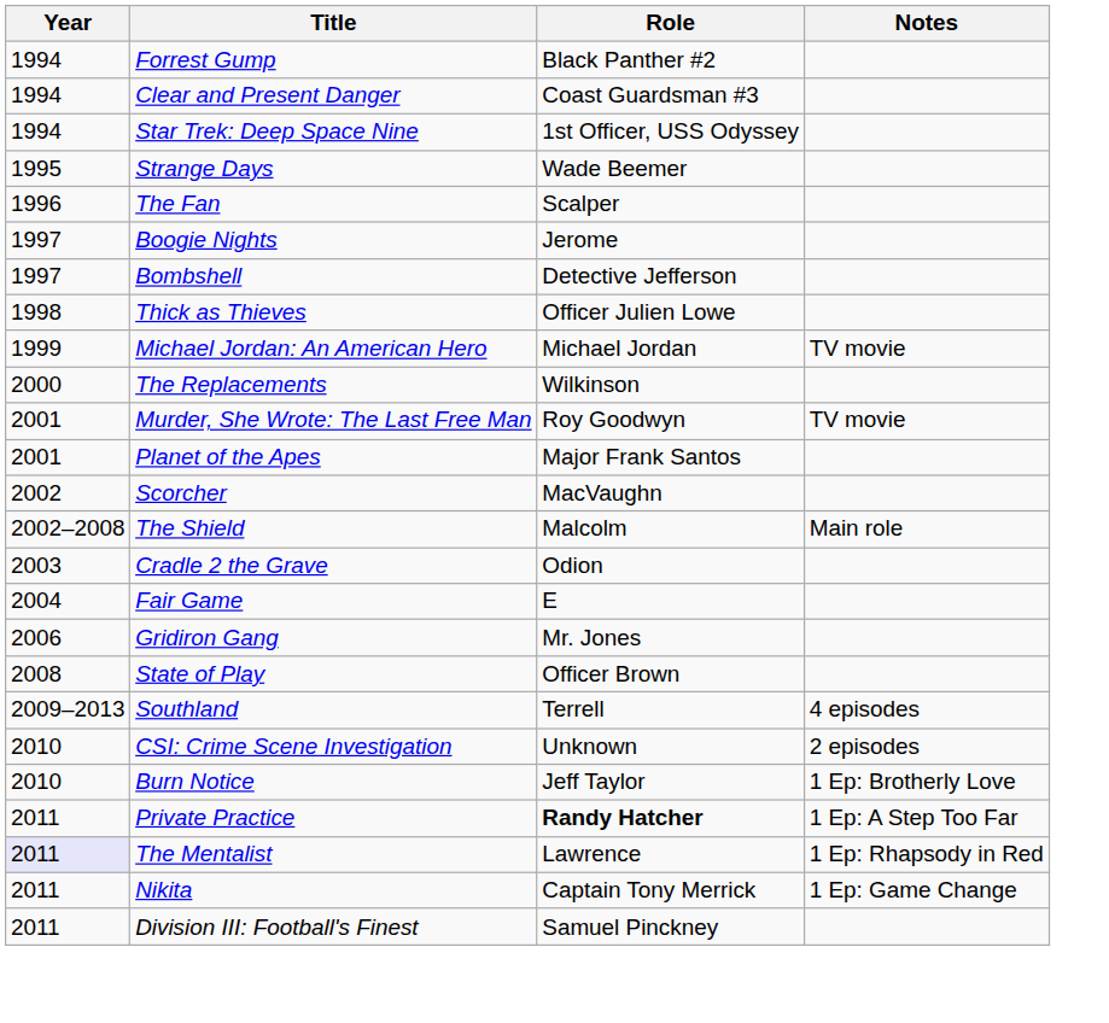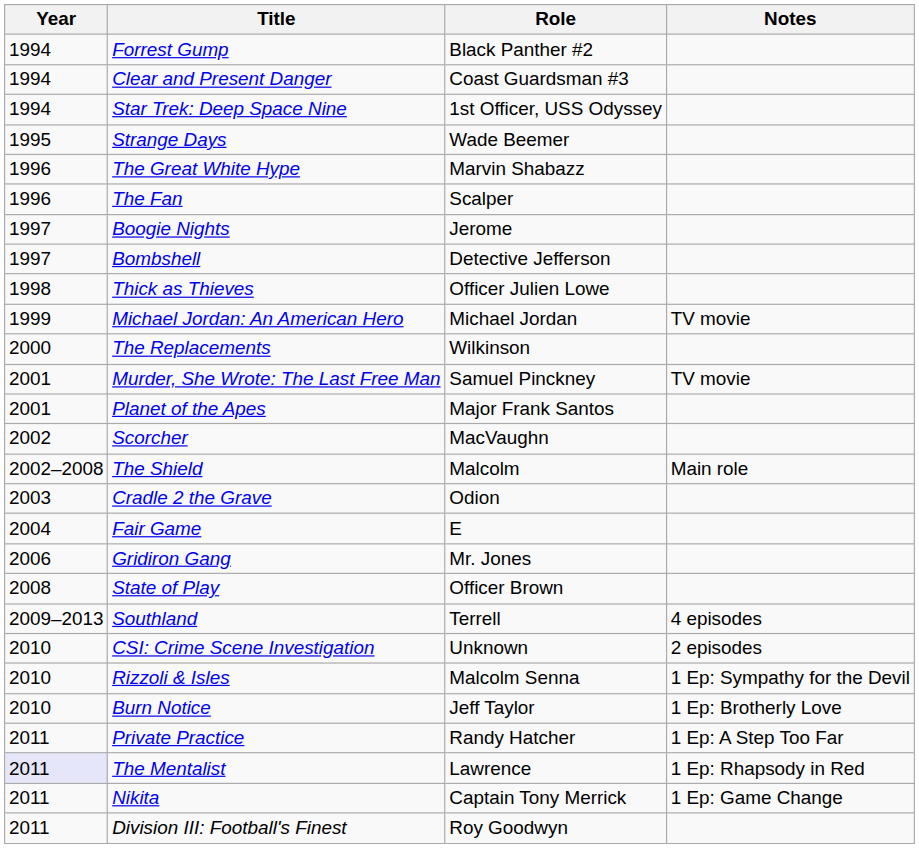+ row: 1996 | The Great White Hype | Marvin Shabazz
Murder, She Wrote: The Last Free Man | Role: Roy Goodwyn -> Samuel Pinckney
+ row: 2010 | Rizzoli & Isles | Malcolm Senna | 1 Ep: Sympathy for the Devil
Private Practice | Role: bold -> normal
Division III: Football's Finest | Role: Samuel Pinckney -> Roy Goodwyn
